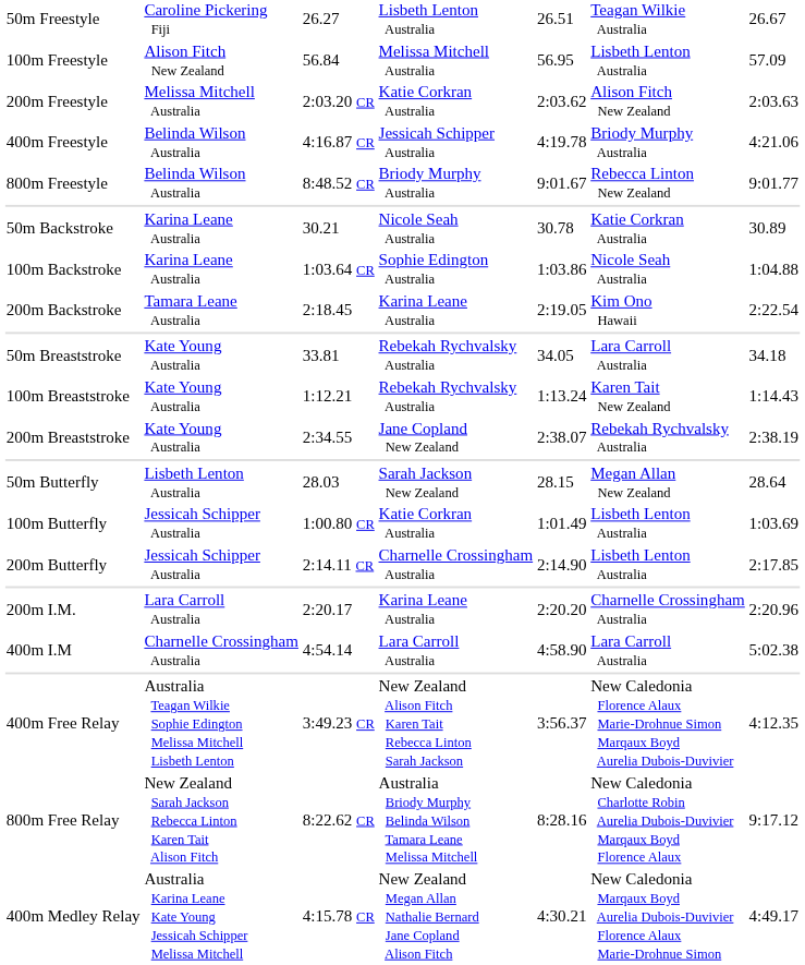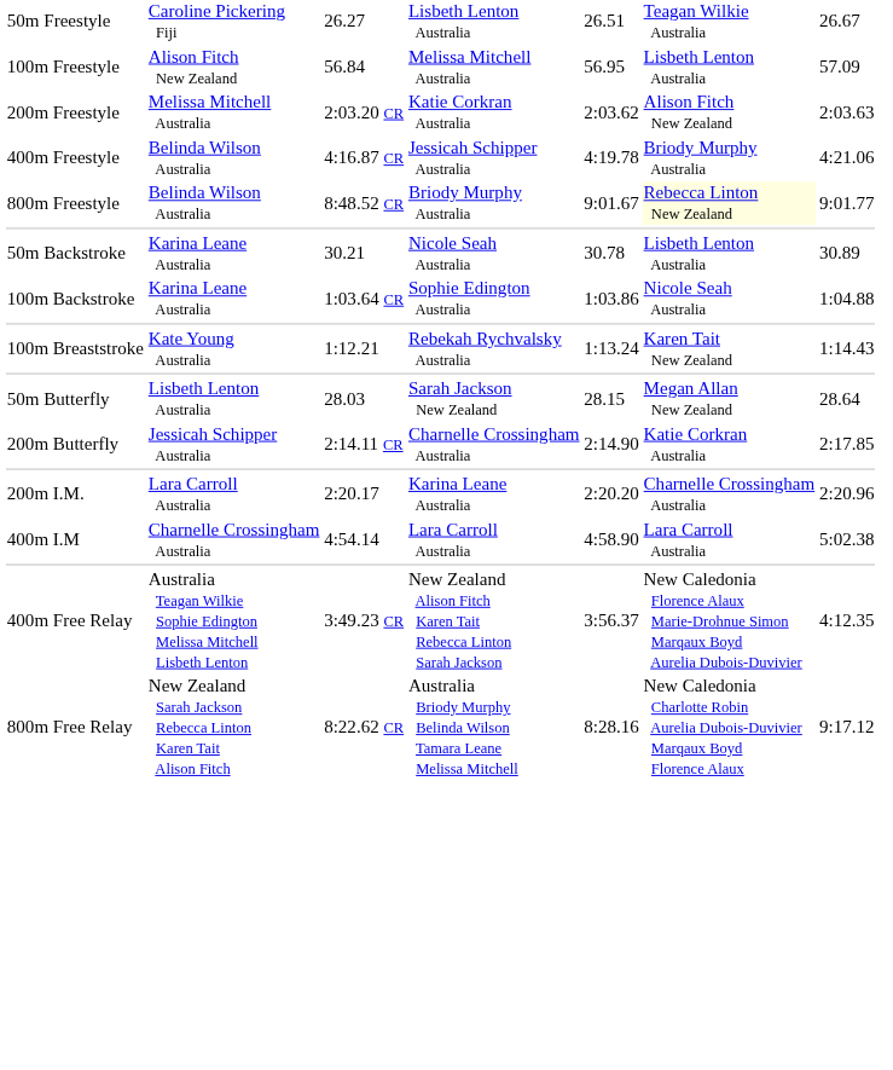800m Freestyle | column 6: no background -> lightyellow background
50m Backstroke | column 6: Katie Corkran Australia -> Lisbeth Lenton Australia
- row: 200m Backstroke | Tamara Leane Australia | 2:18.45 | Karina Leane Australia | 2:19.05 | Kim Ono Hawaii | 2:22.54
- row: 50m Breaststroke | Kate Young Australia | 33.81 | Rebekah Rychvalsky Australia | 34.05 | Lara Carroll Australia | 34.18
- row: 200m Breaststroke | Kate Young Australia | 2:34.55 | Jane Copland New Zealand | 2:38.07 | Rebekah Rychvalsky Australia | 2:38.19
- row: 100m Butterfly | Jessicah Schipper Australia | 1:00.80 CR | Katie Corkran Australia | 1:01.49 | Lisbeth Lenton Australia | 1:03.69
200m Butterfly | column 6: Lisbeth Lenton Australia -> Katie Corkran Australia
- row: 400m Medley Relay | Australia Karina Leane Kate Young Jessicah Schipper Melissa Mitchell | 4:15.78 CR | New Zealand Megan Allan Nathalie Bernard Jane Copland Alison Fitch | 4:30.21 | New Caledonia Marqaux Boyd Aurelia Dubois-Duvivier Florence Alaux Marie-Drohnue Simon | 4:49.17
